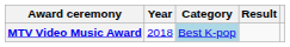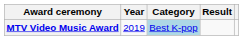MTV Video Music Award | Year: 2018 -> 2019
